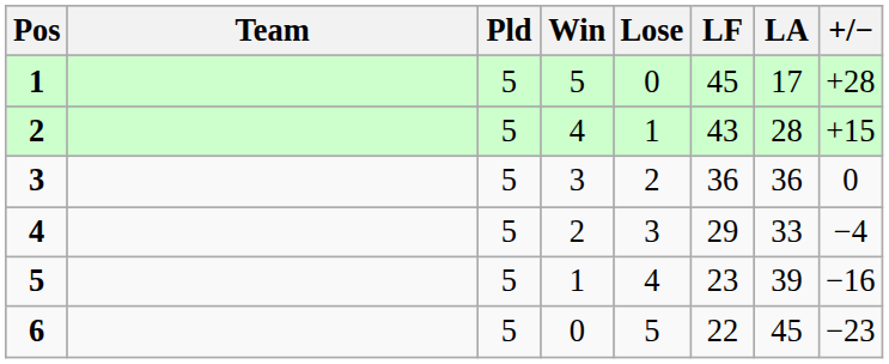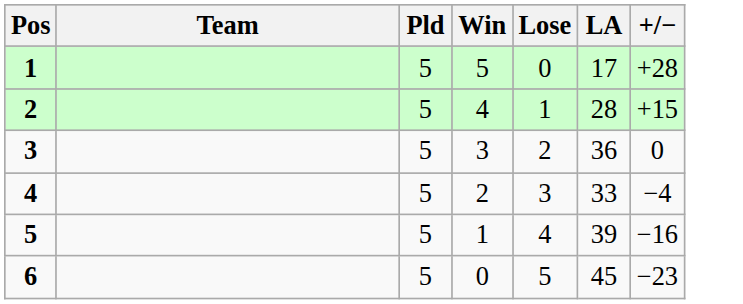- column: LF | 45 | 43 | 36 | 29 | 23 | 22
